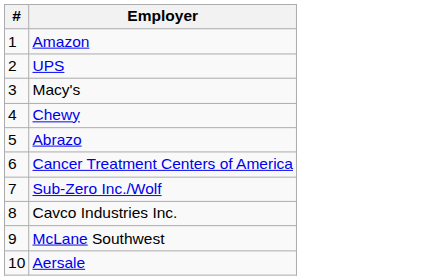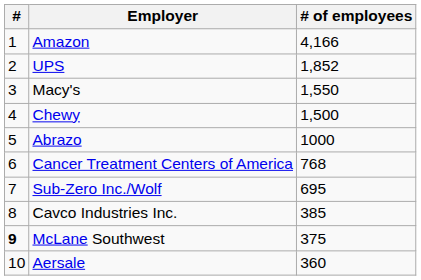+ column: # of employees | 4,166 | 1,852 | 1,550 | 1,500 | 1000 | 768 | 695 | 385 | 375 | 360
McLane Southwest | #: normal -> bold
